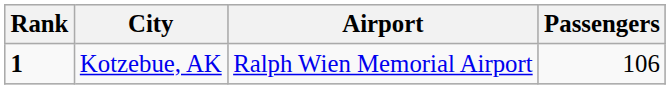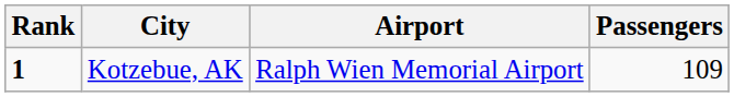Kotzebue, AK | Passengers: 106 -> 109
